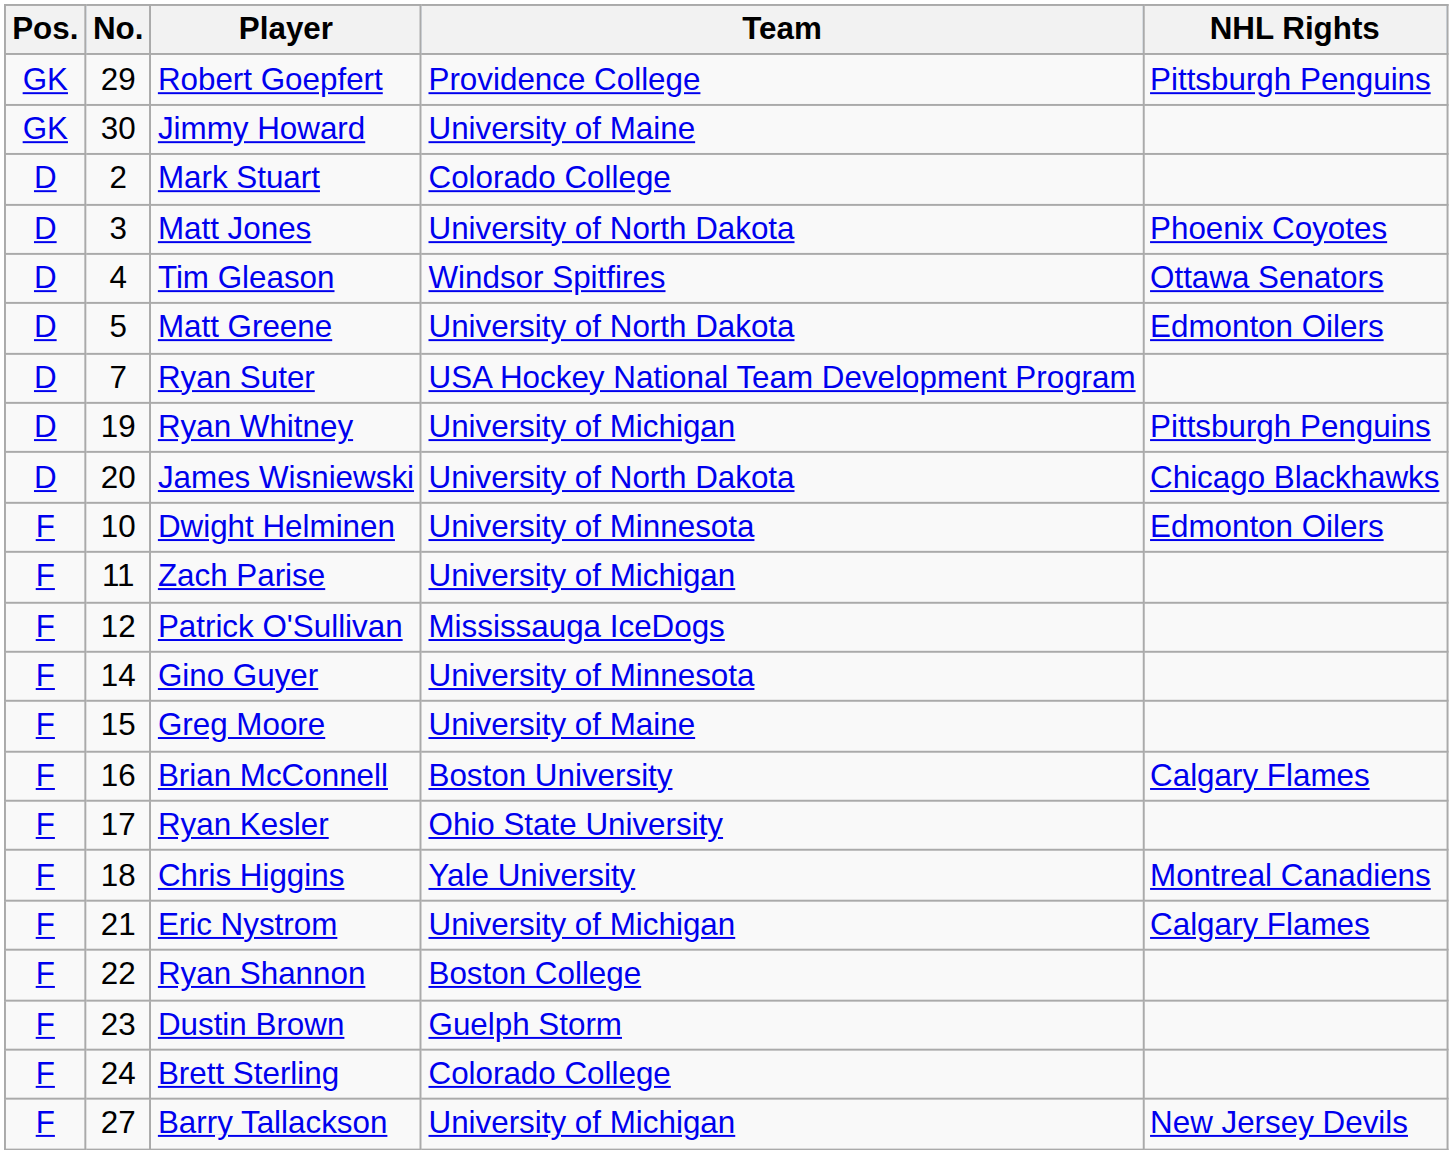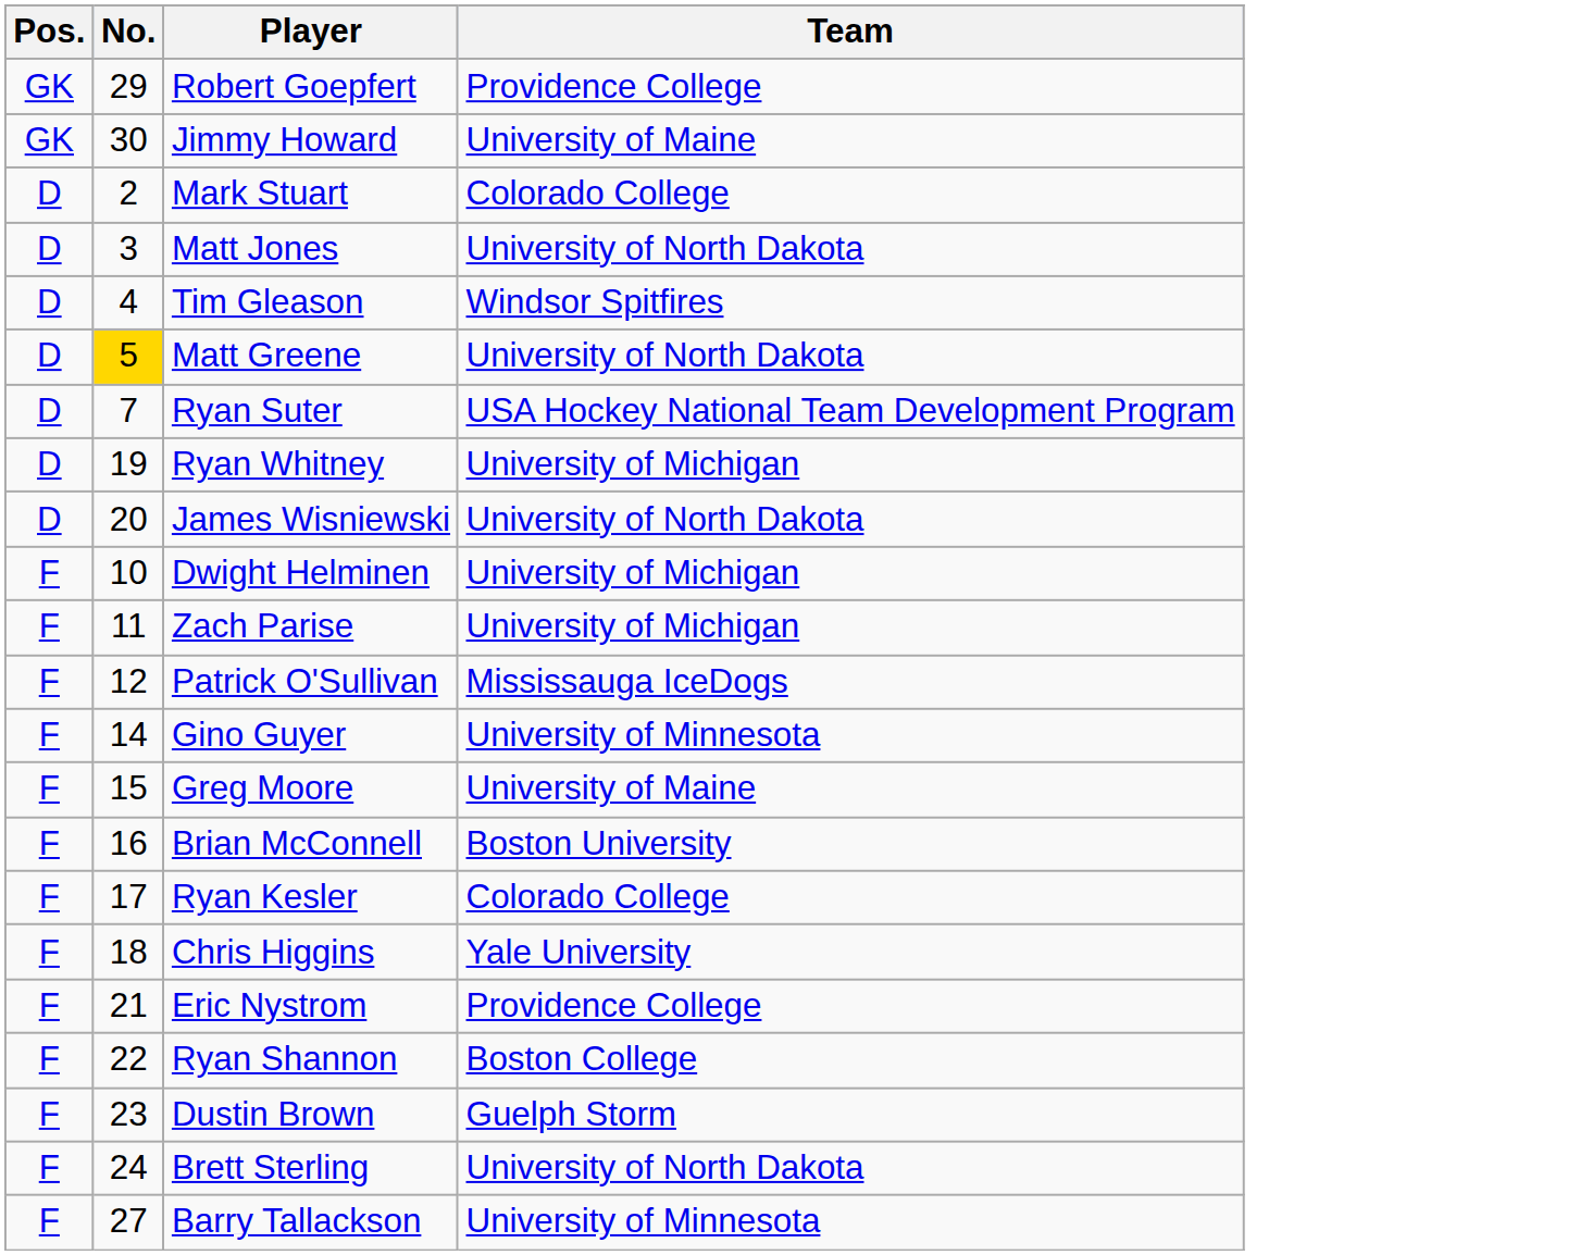- column: NHL Rights | Pittsburgh Penguins | Phoenix Coyotes | Ottawa Senators | Edmonton Oilers | Pittsburgh Penguins | Chicago Blackhawks | Edmonton Oilers | Calgary Flames | Montreal Canadiens | Calgary Flames | New Jersey Devils
Matt Greene | No.: no background -> gold background
Dwight Helminen | Team: University of Minnesota -> University of Michigan
Ryan Kesler | Team: Ohio State University -> Colorado College
Eric Nystrom | Team: University of Michigan -> Providence College
Brett Sterling | Team: Colorado College -> University of North Dakota
Barry Tallackson | Team: University of Michigan -> University of Minnesota
